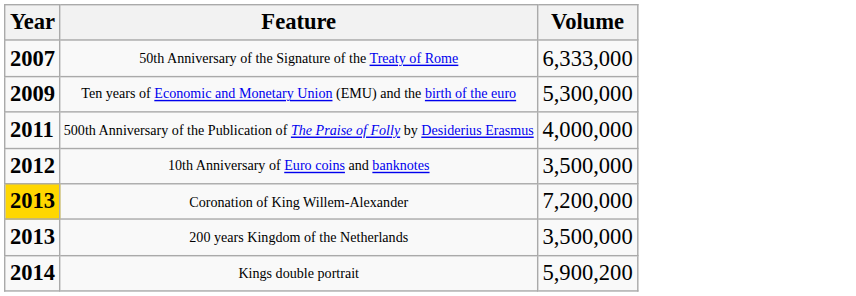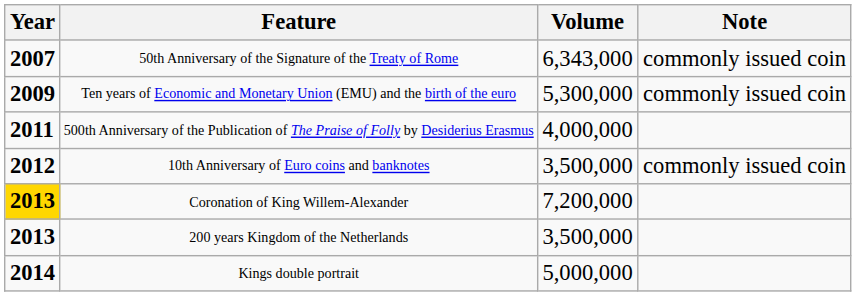+ column: Note | commonly issued coin | commonly issued coin | commonly issued coin
50th Anniversary of the Signature of the Treaty of Rome | Volume: 6,333,000 -> 6,343,000
Kings double portrait | Volume: 5,900,200 -> 5,000,000
